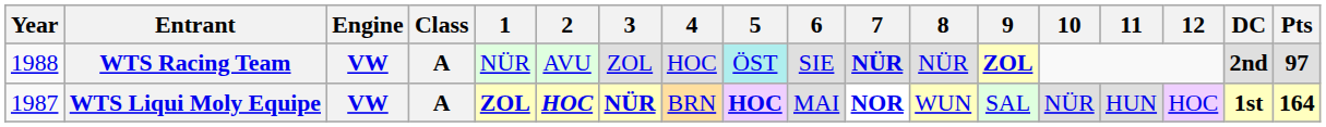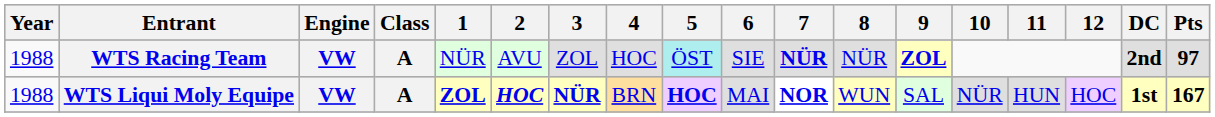WTS Liqui Moly Equipe | Year: 1987 -> 1988
WTS Liqui Moly Equipe | Pts: 164 -> 167
